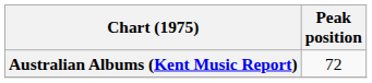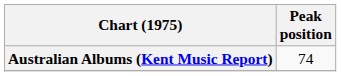Australian Albums (Kent Music Report) | Peak position: 72 -> 74
